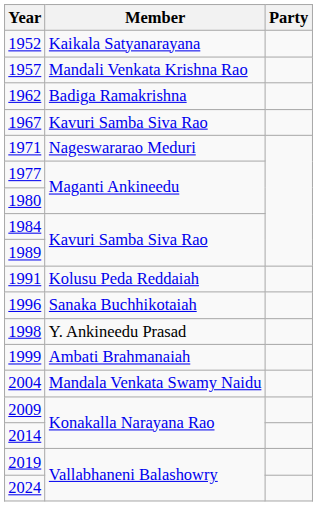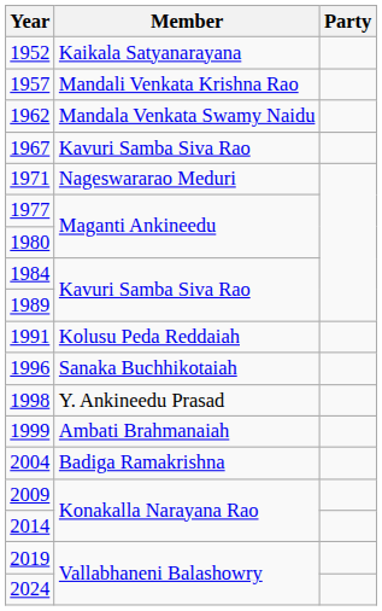1962 | Member: Badiga Ramakrishna -> Mandala Venkata Swamy Naidu
2004 | Member: Mandala Venkata Swamy Naidu -> Badiga Ramakrishna
